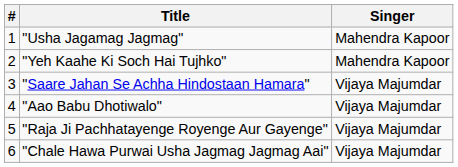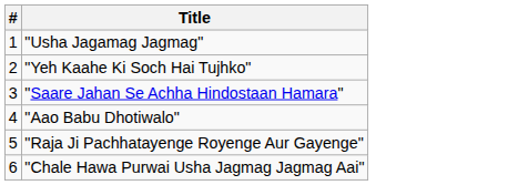- column: Singer | Mahendra Kapoor | Mahendra Kapoor | Vijaya Majumdar | Vijaya Majumdar | Vijaya Majumdar | Vijaya Majumdar
